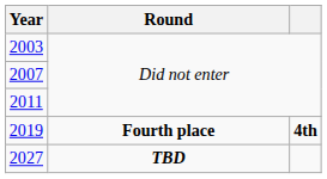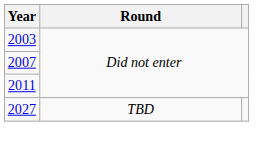- row: 2019 | Fourth place | 4th
2027 | Round: bold -> normal
